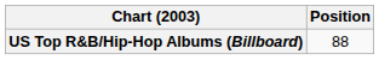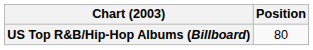US Top R&B/Hip-Hop Albums (Billboard) | Position: 88 -> 80
